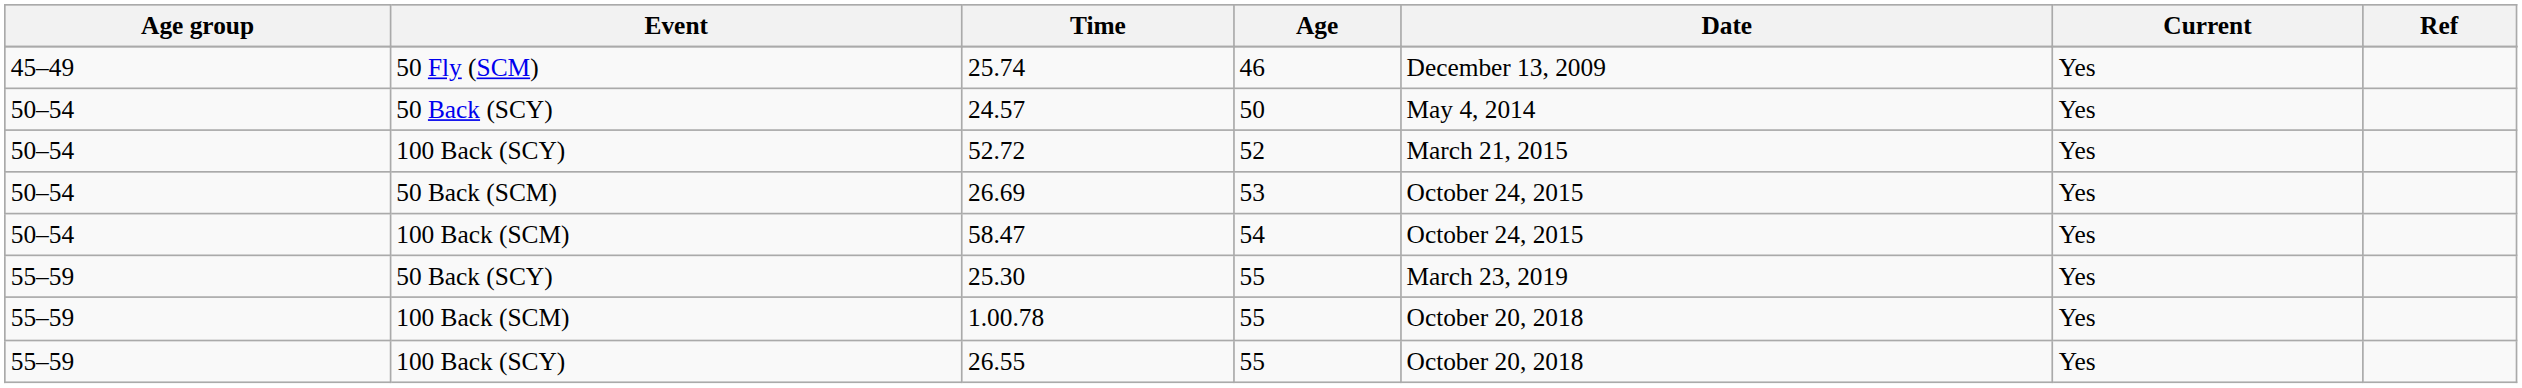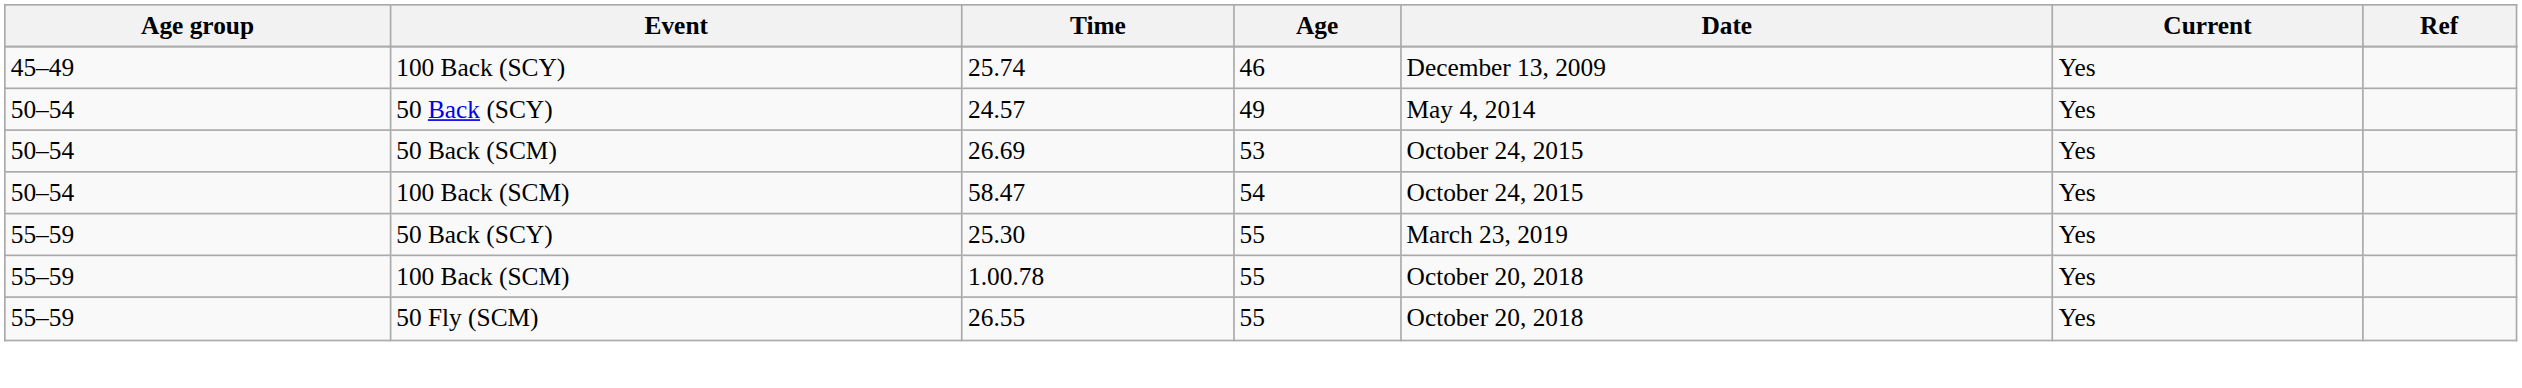25.74 | Event: 50 Fly (SCM) -> 100 Back (SCY)
24.57 | Age: 50 -> 49
- row: 50–54 | 100 Back (SCY) | 52.72 | 52 | March 21, 2015 | Yes
26.55 | Event: 100 Back (SCY) -> 50 Fly (SCM)
